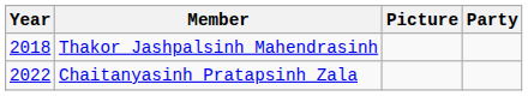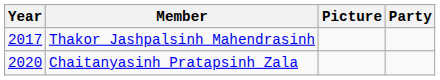Thakor Jashpalsinh Mahendrasinh | Year: 2018 -> 2017
Chaitanyasinh Pratapsinh Zala | Year: 2022 -> 2020
